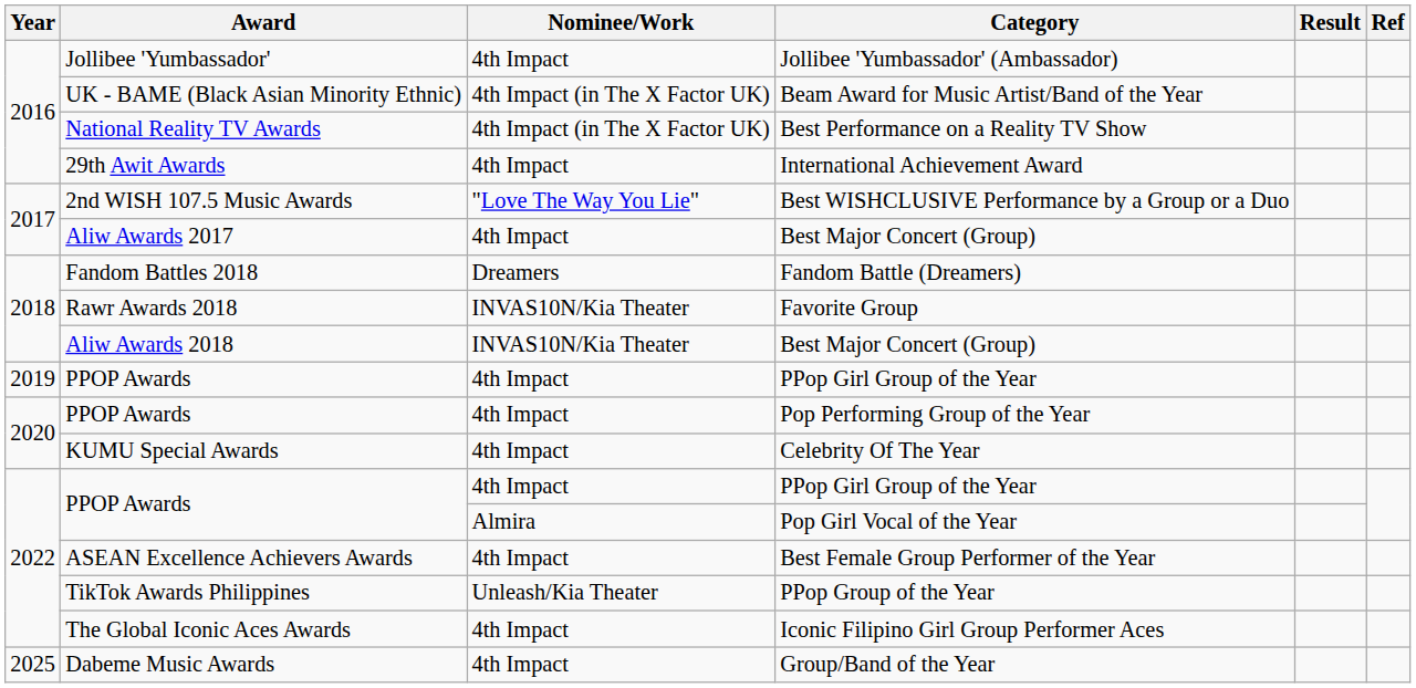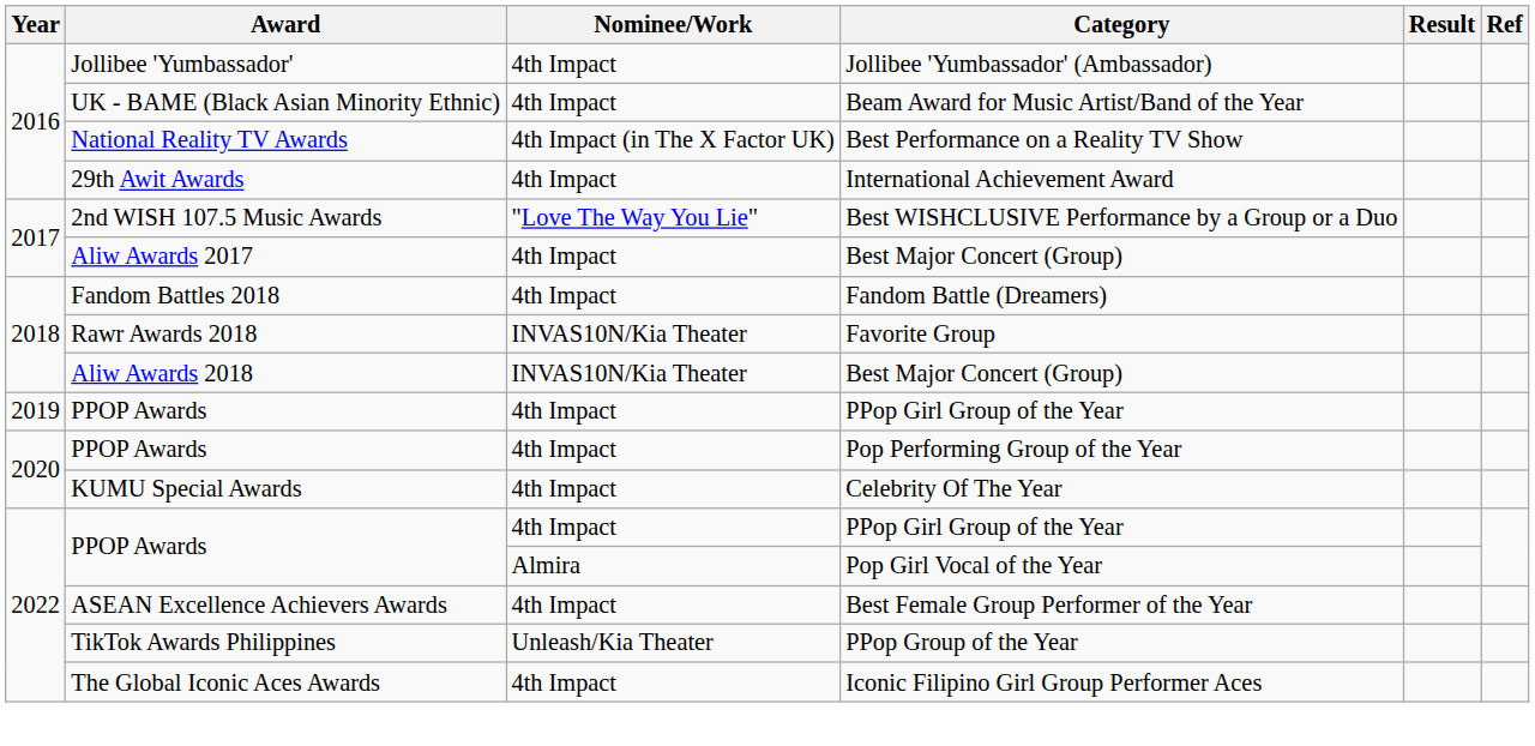Beam Award for Music Artist/Band of the Year | Nominee/Work: 4th Impact (in The X Factor UK) -> 4th Impact
Fandom Battle (Dreamers) | Nominee/Work: Dreamers -> 4th Impact
- row: 2025 | Dabeme Music Awards | 4th Impact | Group/Band of the Year
